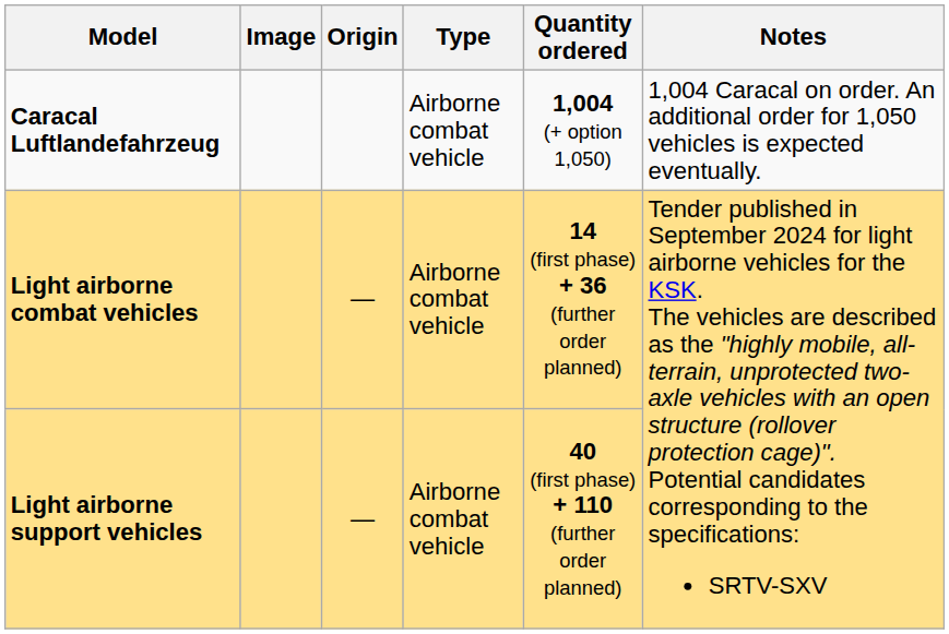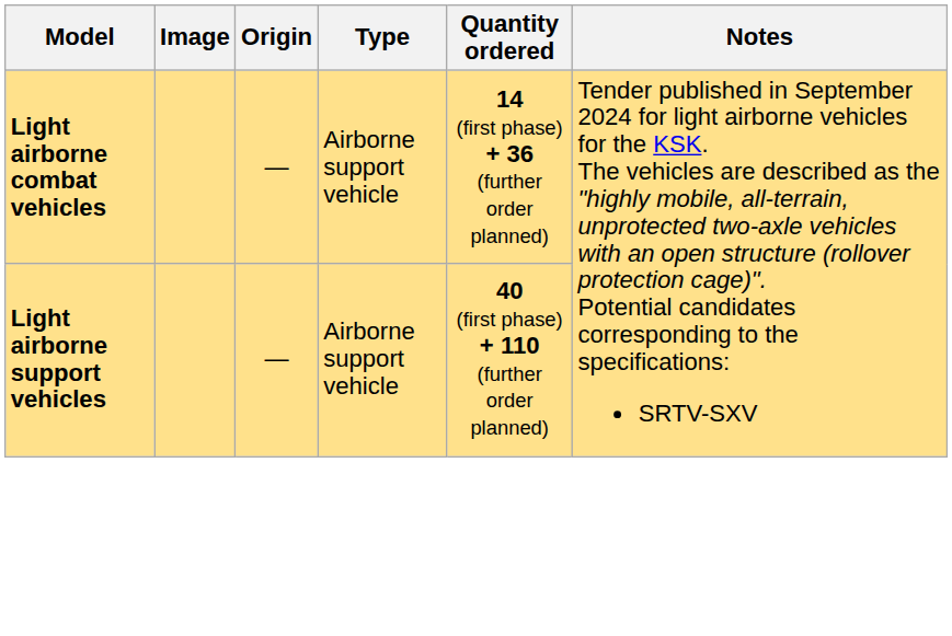- row: Caracal Luftlandefahrzeug | Airborne combat vehicle | 1,004 (+ option 1,050) | 1,004 Caracal on order. An additional order for 1,050 vehicles is expected eventually.
Light airborne combat vehicles | Type: Airborne combat vehicle -> Airborne support vehicle
Light airborne support vehicles | Type: Airborne combat vehicle -> Airborne support vehicle
